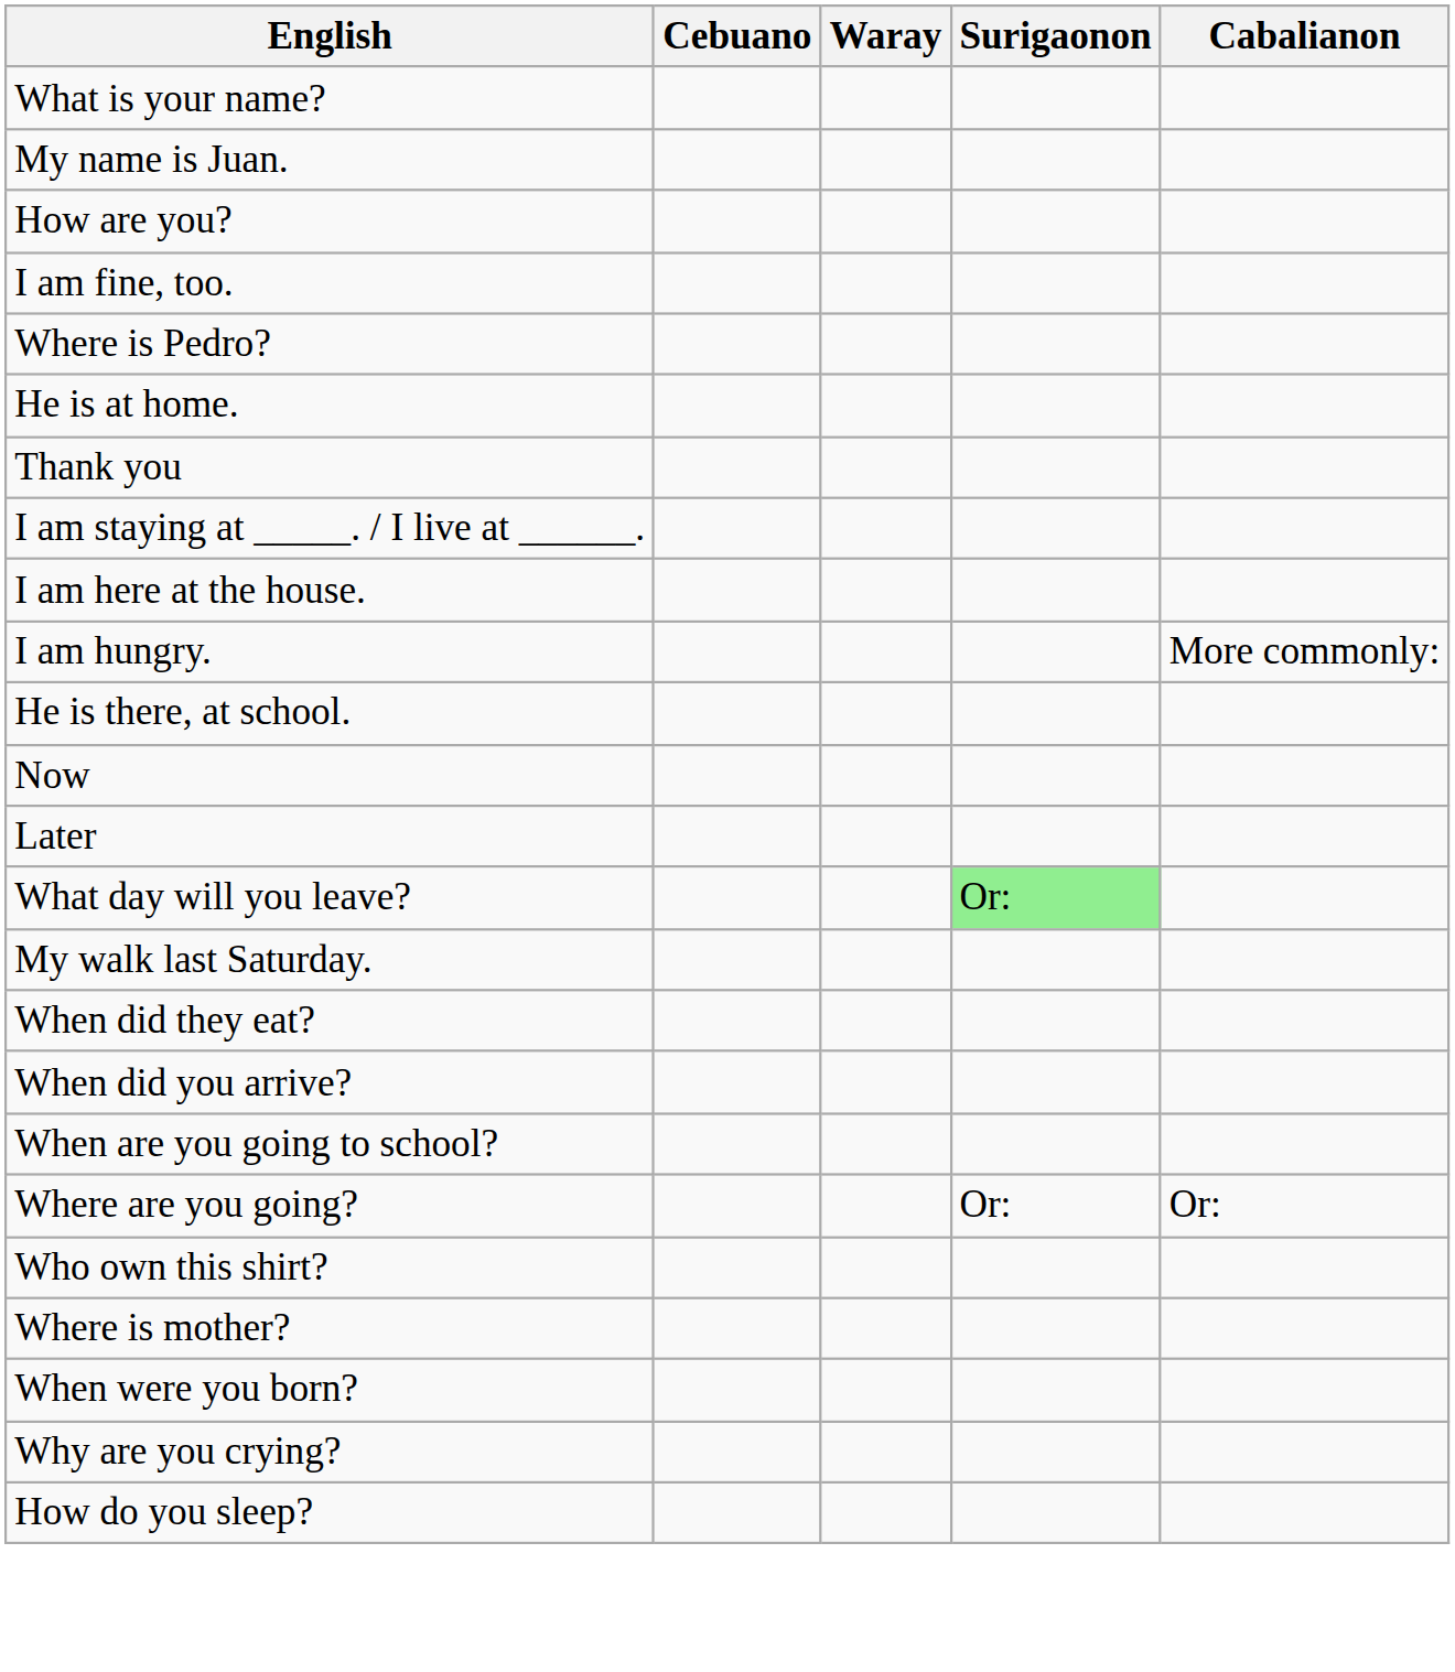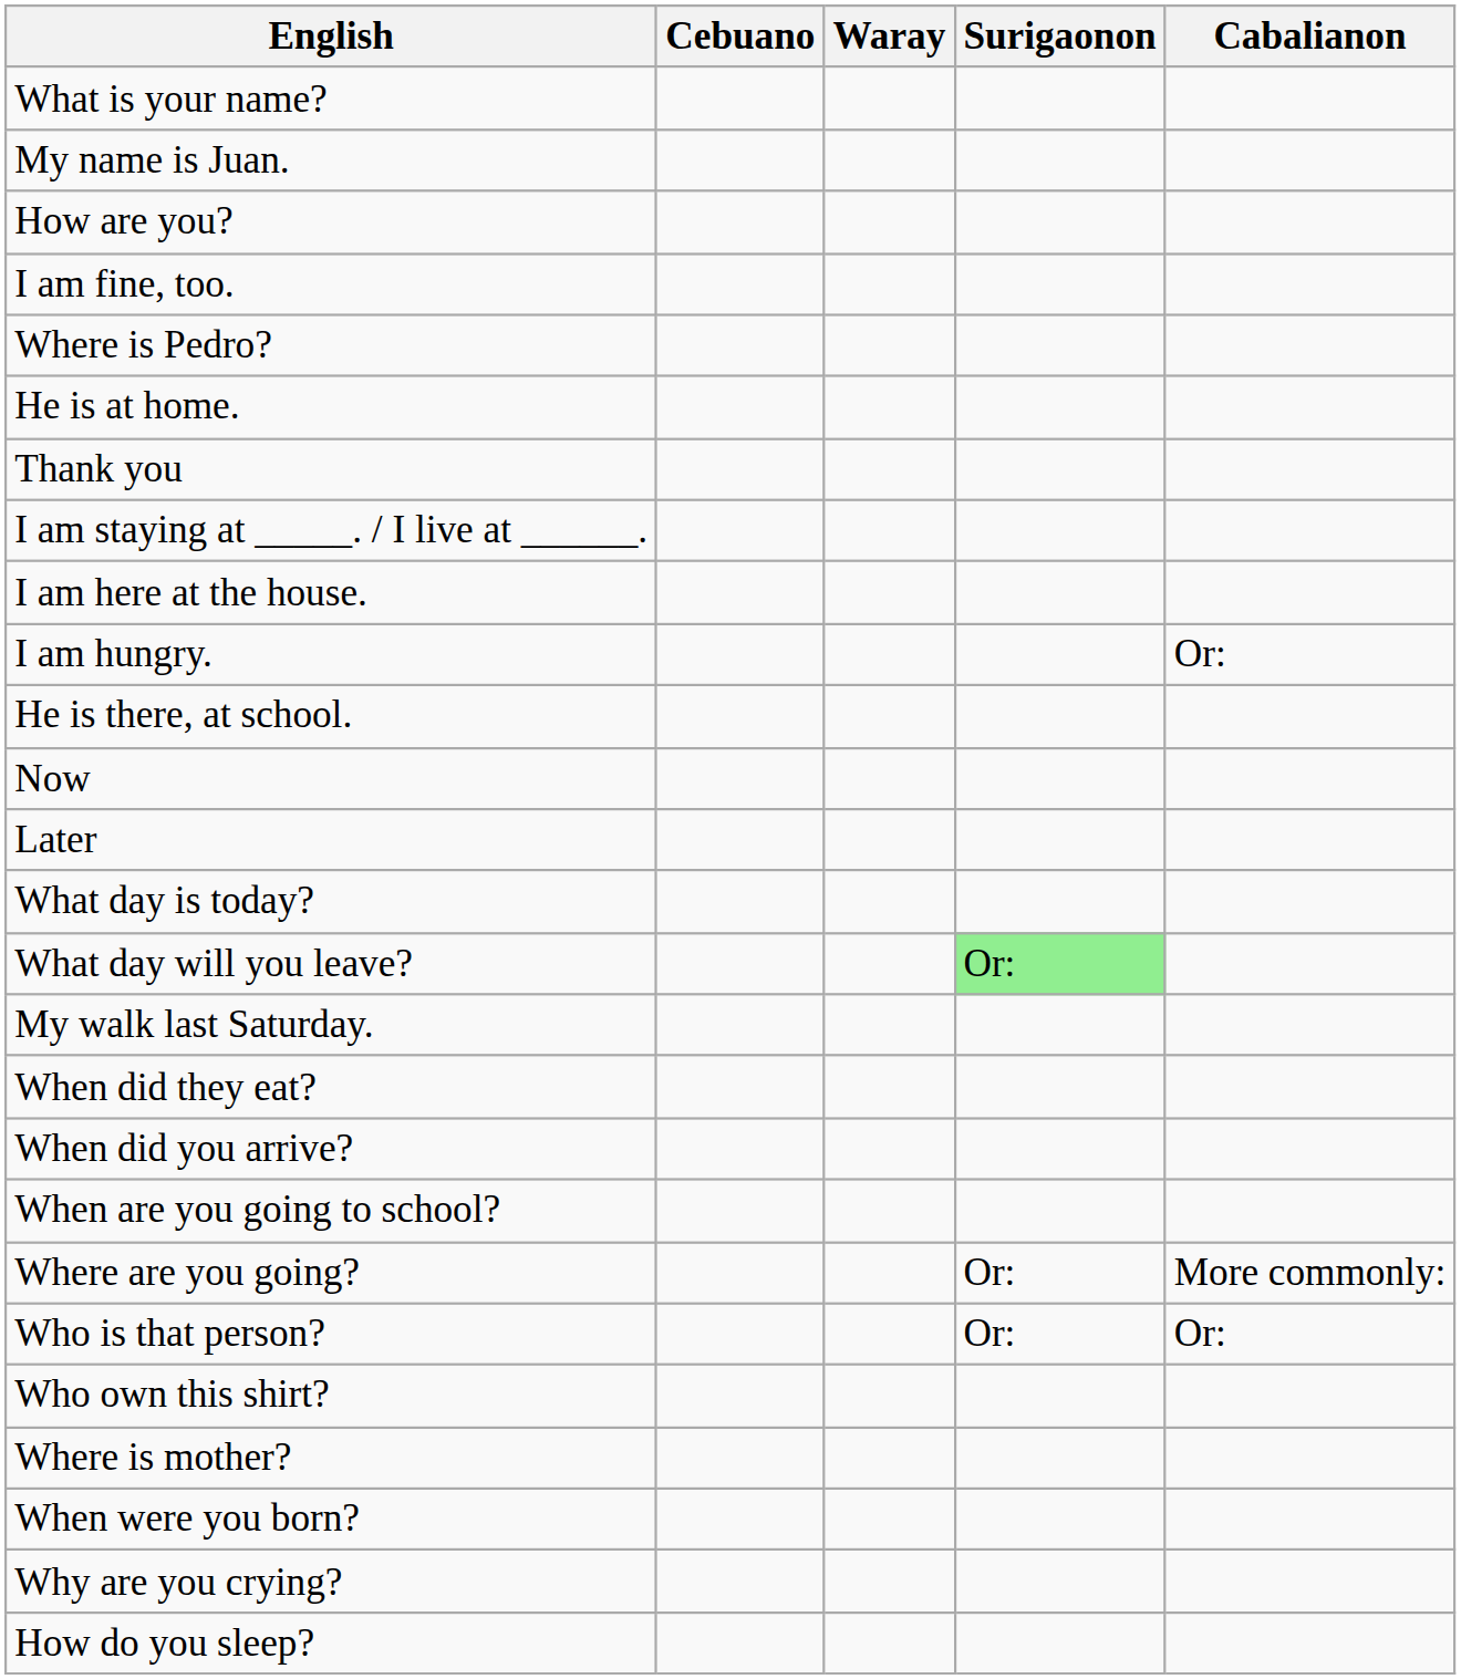I am hungry. | Cabalianon: More commonly: -> Or:
+ row: What day is today?
Where are you going? | Cabalianon: Or: -> More commonly:
+ row: Who is that person? | Or: | Or:
